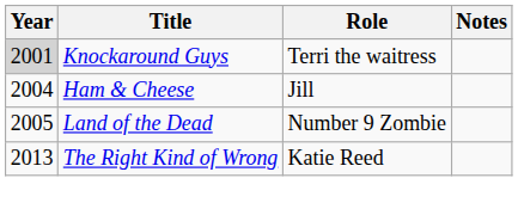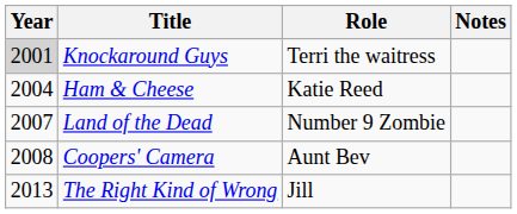Ham & Cheese | Role: Jill -> Katie Reed
Land of the Dead | Year: 2005 -> 2007
+ row: 2008 | Coopers' Camera | Aunt Bev
The Right Kind of Wrong | Role: Katie Reed -> Jill
